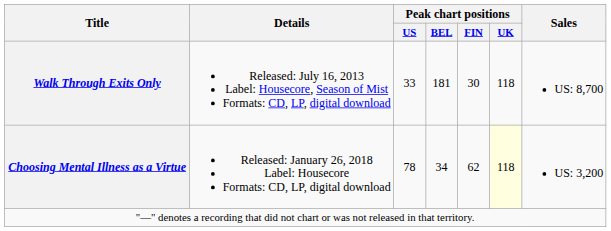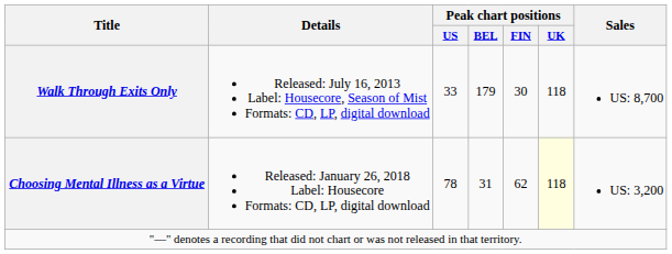Walk Through Exits Only | Peak chart positions / BEL: 181 -> 179
Choosing Mental Illness as a Virtue | Peak chart positions / BEL: 34 -> 31
